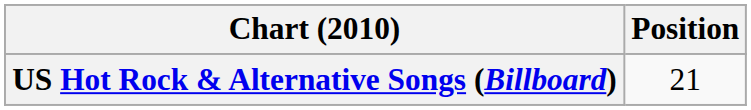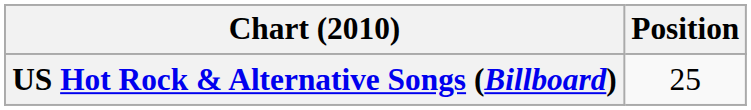US Hot Rock & Alternative Songs (Billboard) | Position: 21 -> 25
